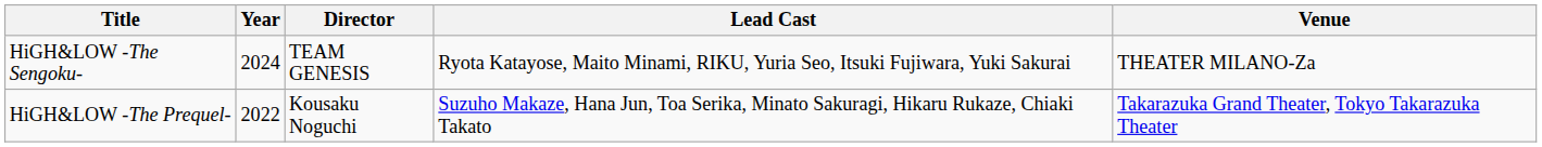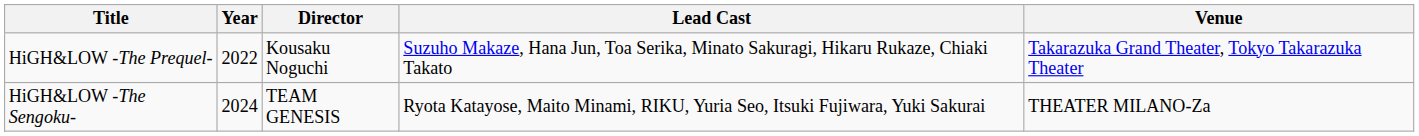rows swapped: HiGH&LOW -The Prequel- <-> HiGH&LOW -The Sengoku-
